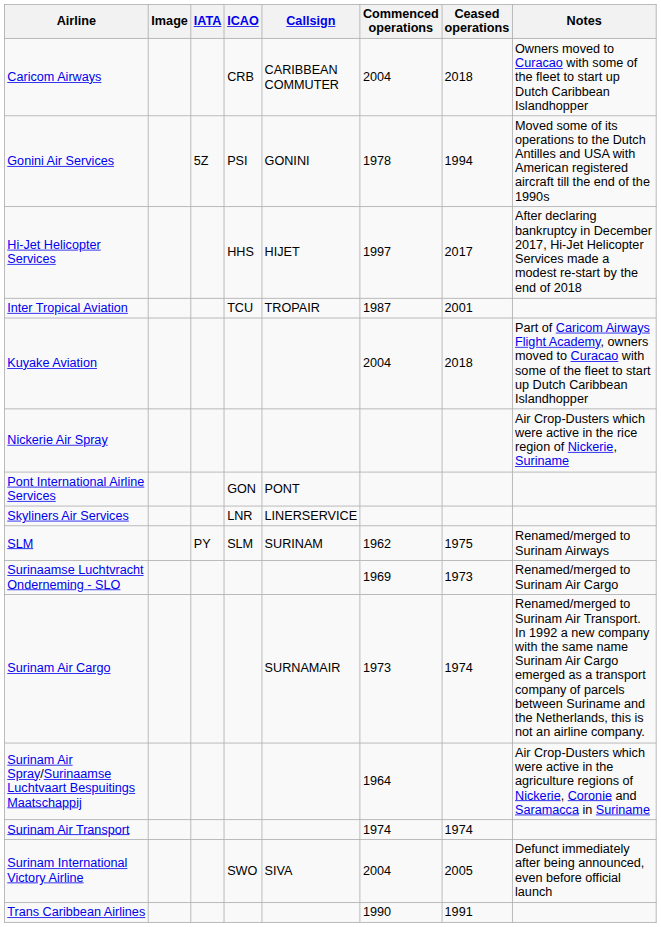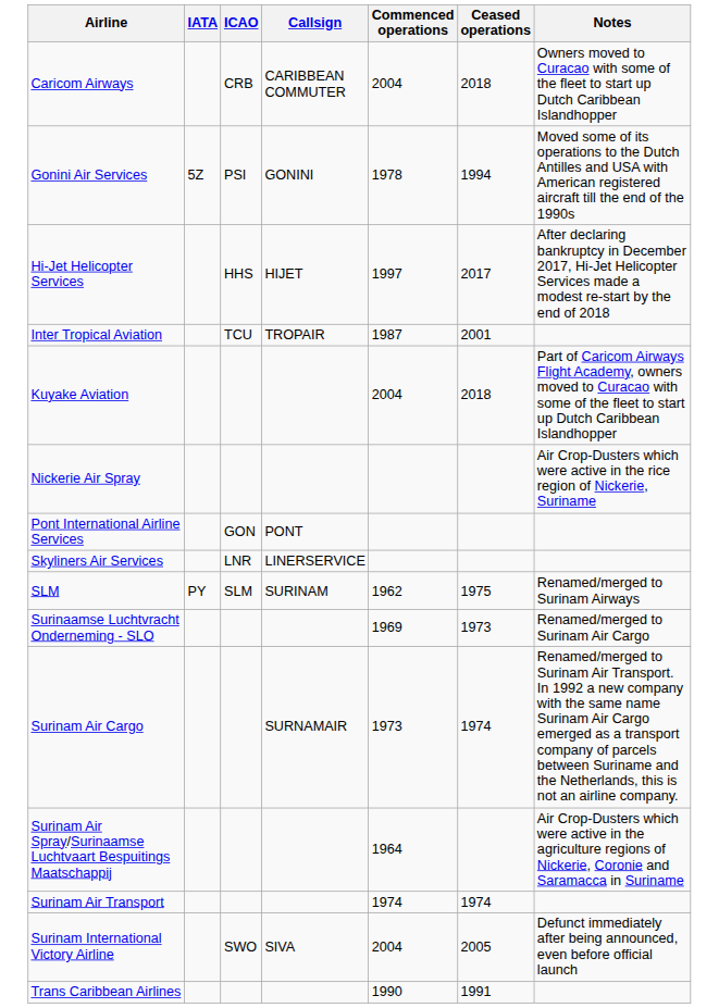- column: Image
